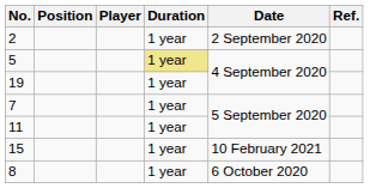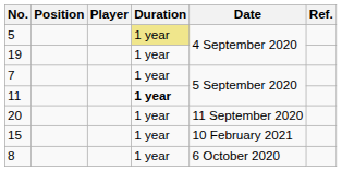- row: 2 | 1 year | 2 September 2020
11 | Duration: normal -> bold
+ row: 20 | 1 year | 11 September 2020
